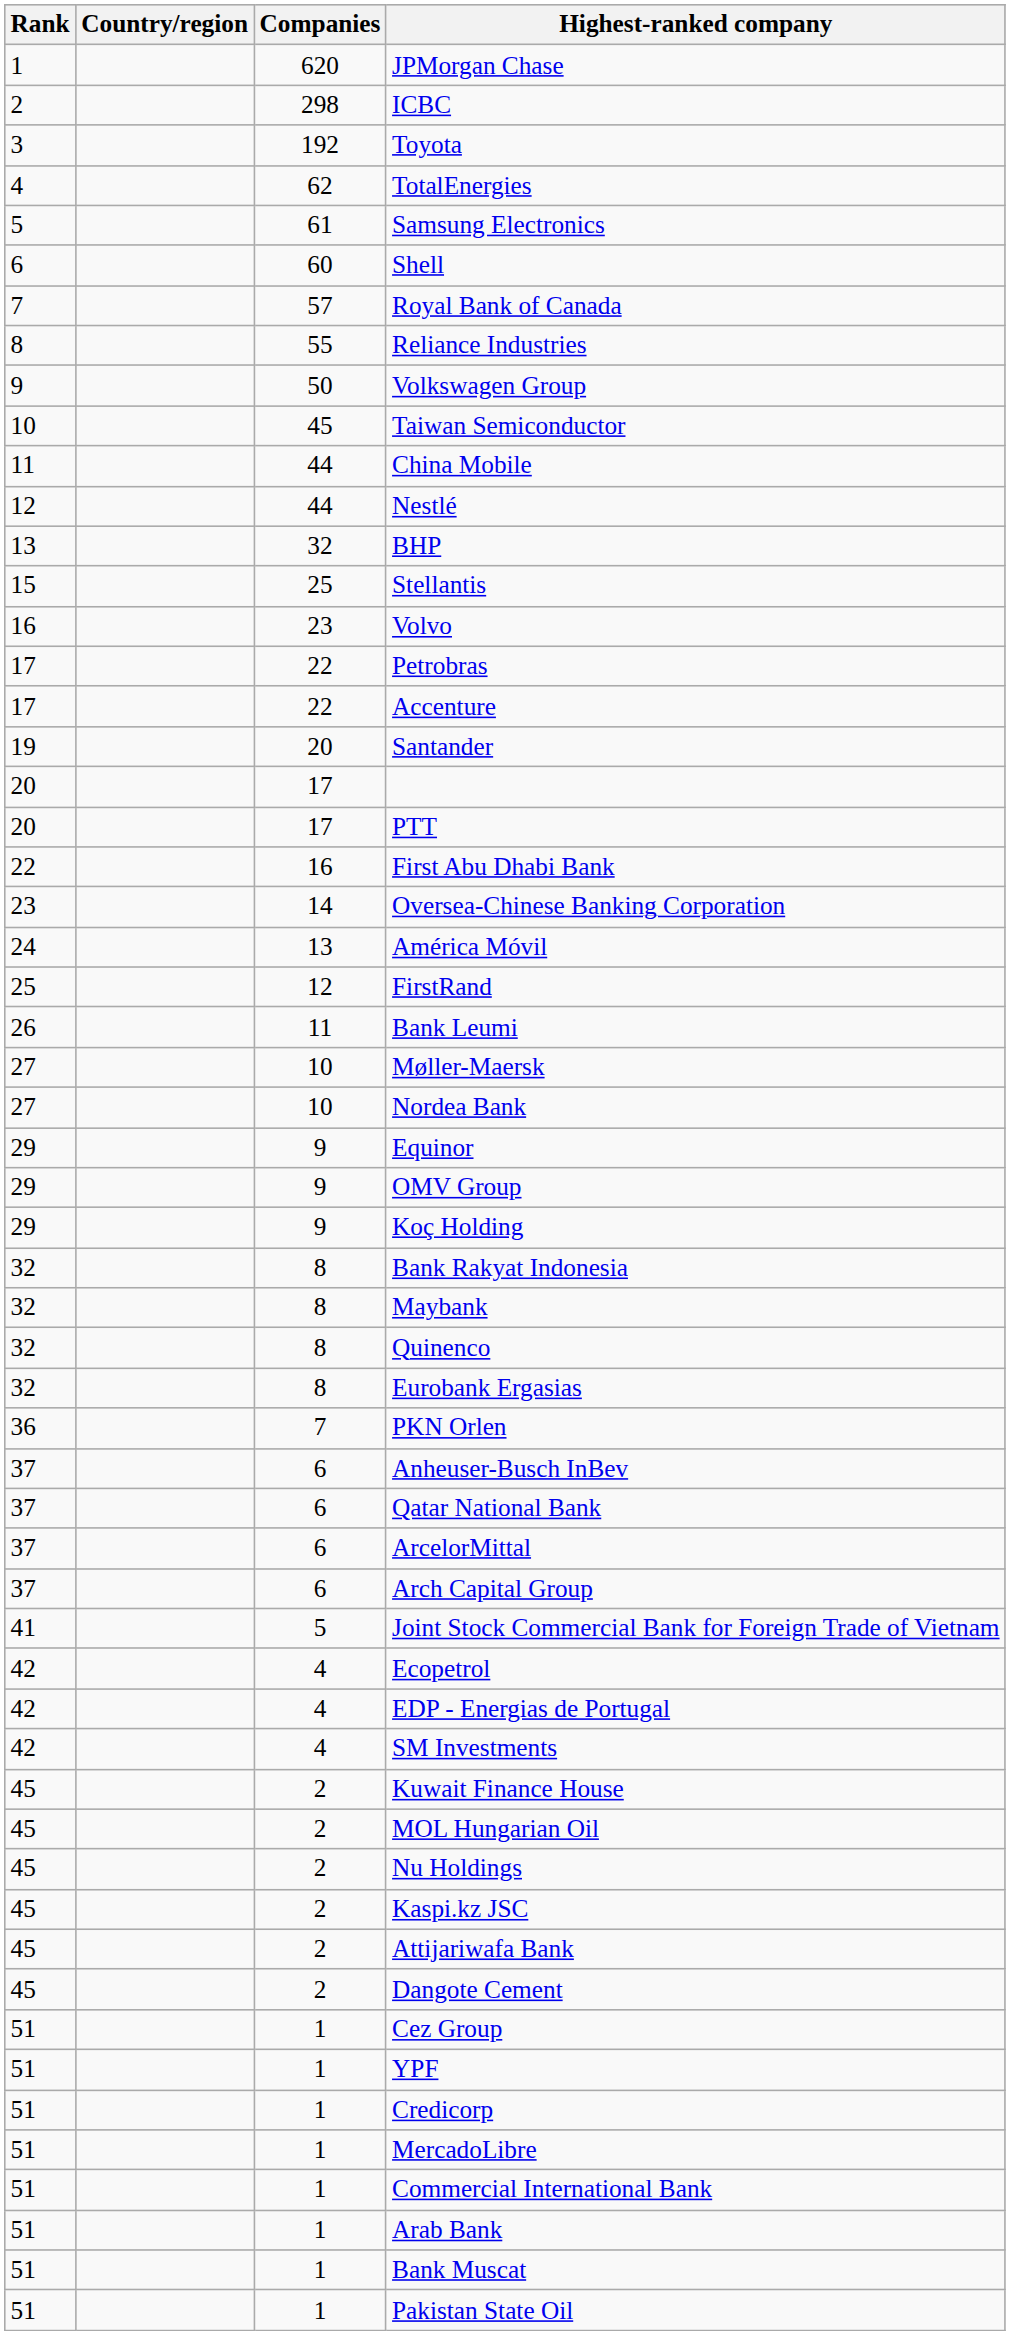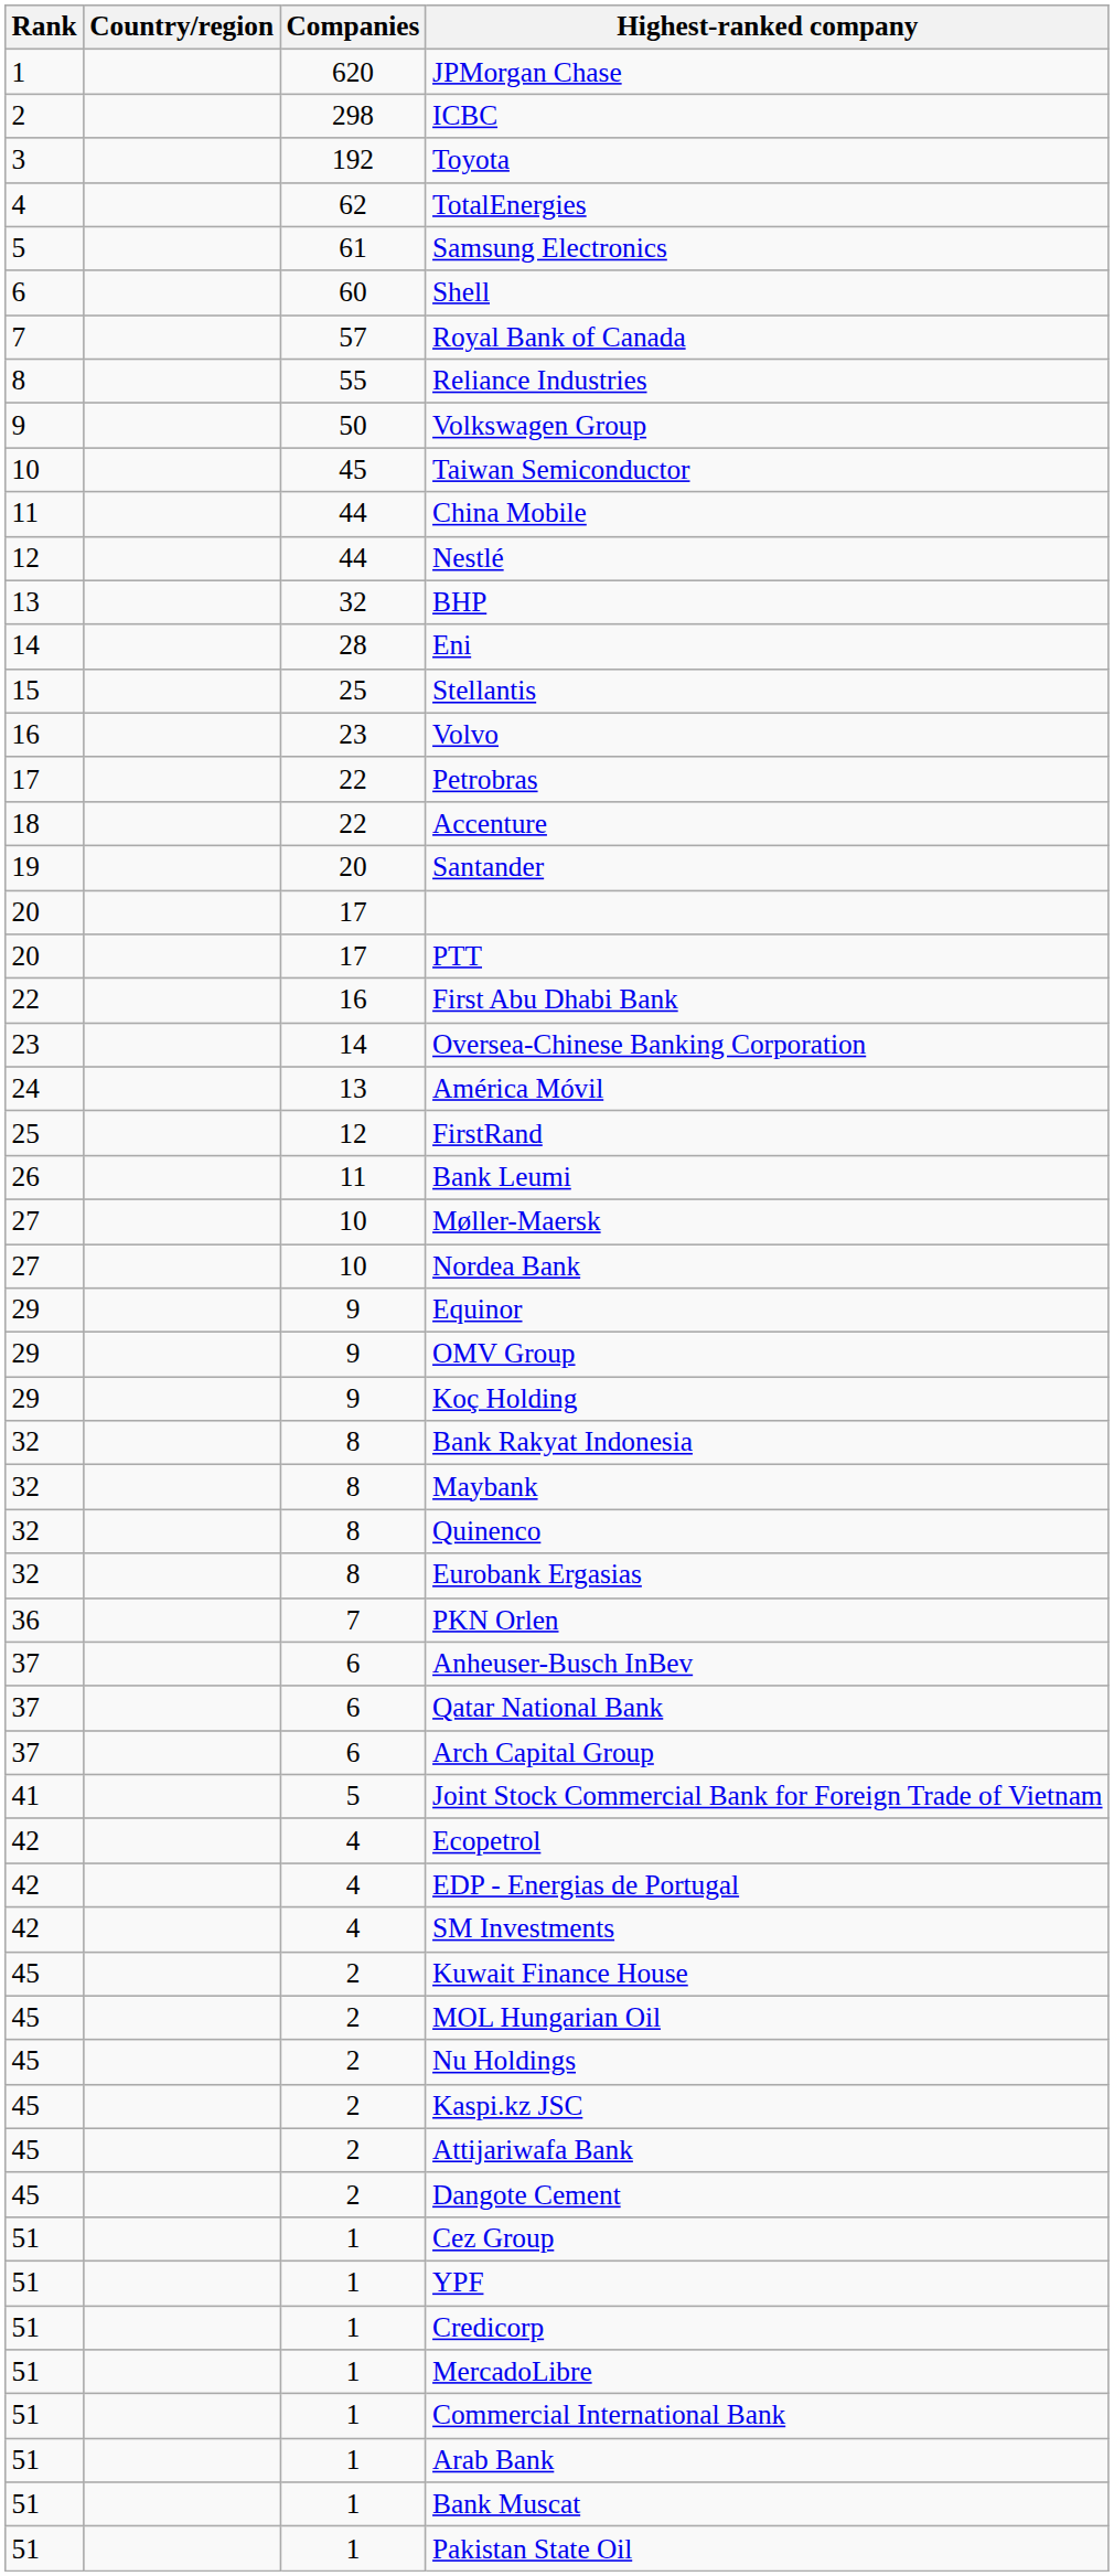+ row: 14 | 28 | Eni
Accenture | Rank: 17 -> 18
- row: 37 | 6 | ArcelorMittal
